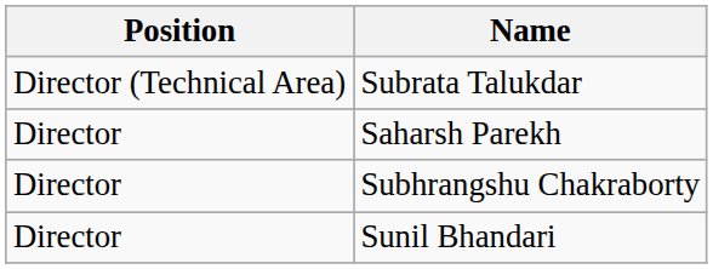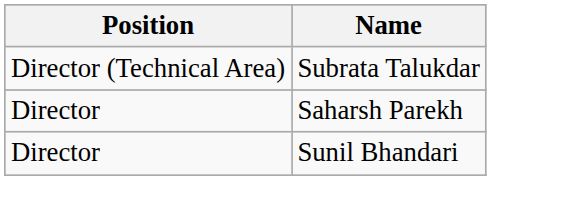- row: Director | Subhrangshu Chakraborty
